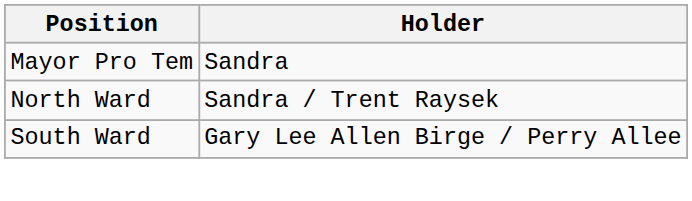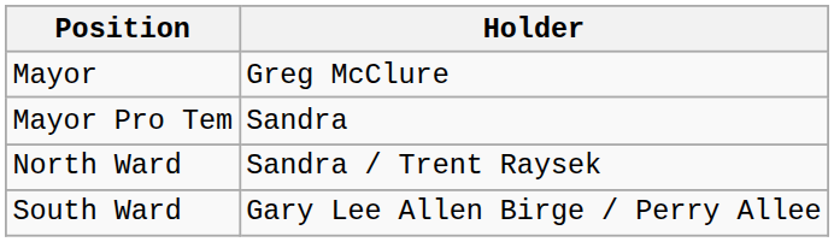+ row: Mayor | Greg McClure
